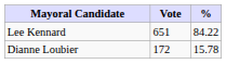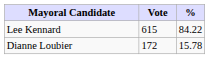Lee Kennard | Vote: 651 -> 615
